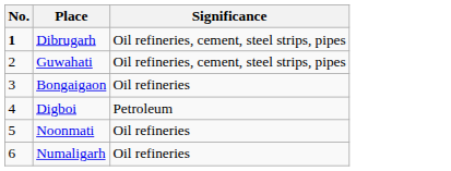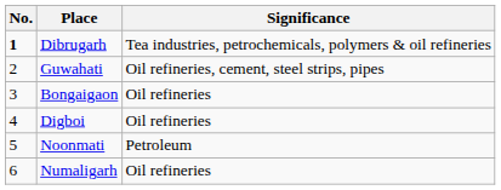Dibrugarh | Significance: Oil refineries, cement, steel strips, pipes -> Tea industries, petrochemicals, polymers & oil refineries
Digboi | Significance: Petroleum -> Oil refineries
Noonmati | Significance: Oil refineries -> Petroleum
